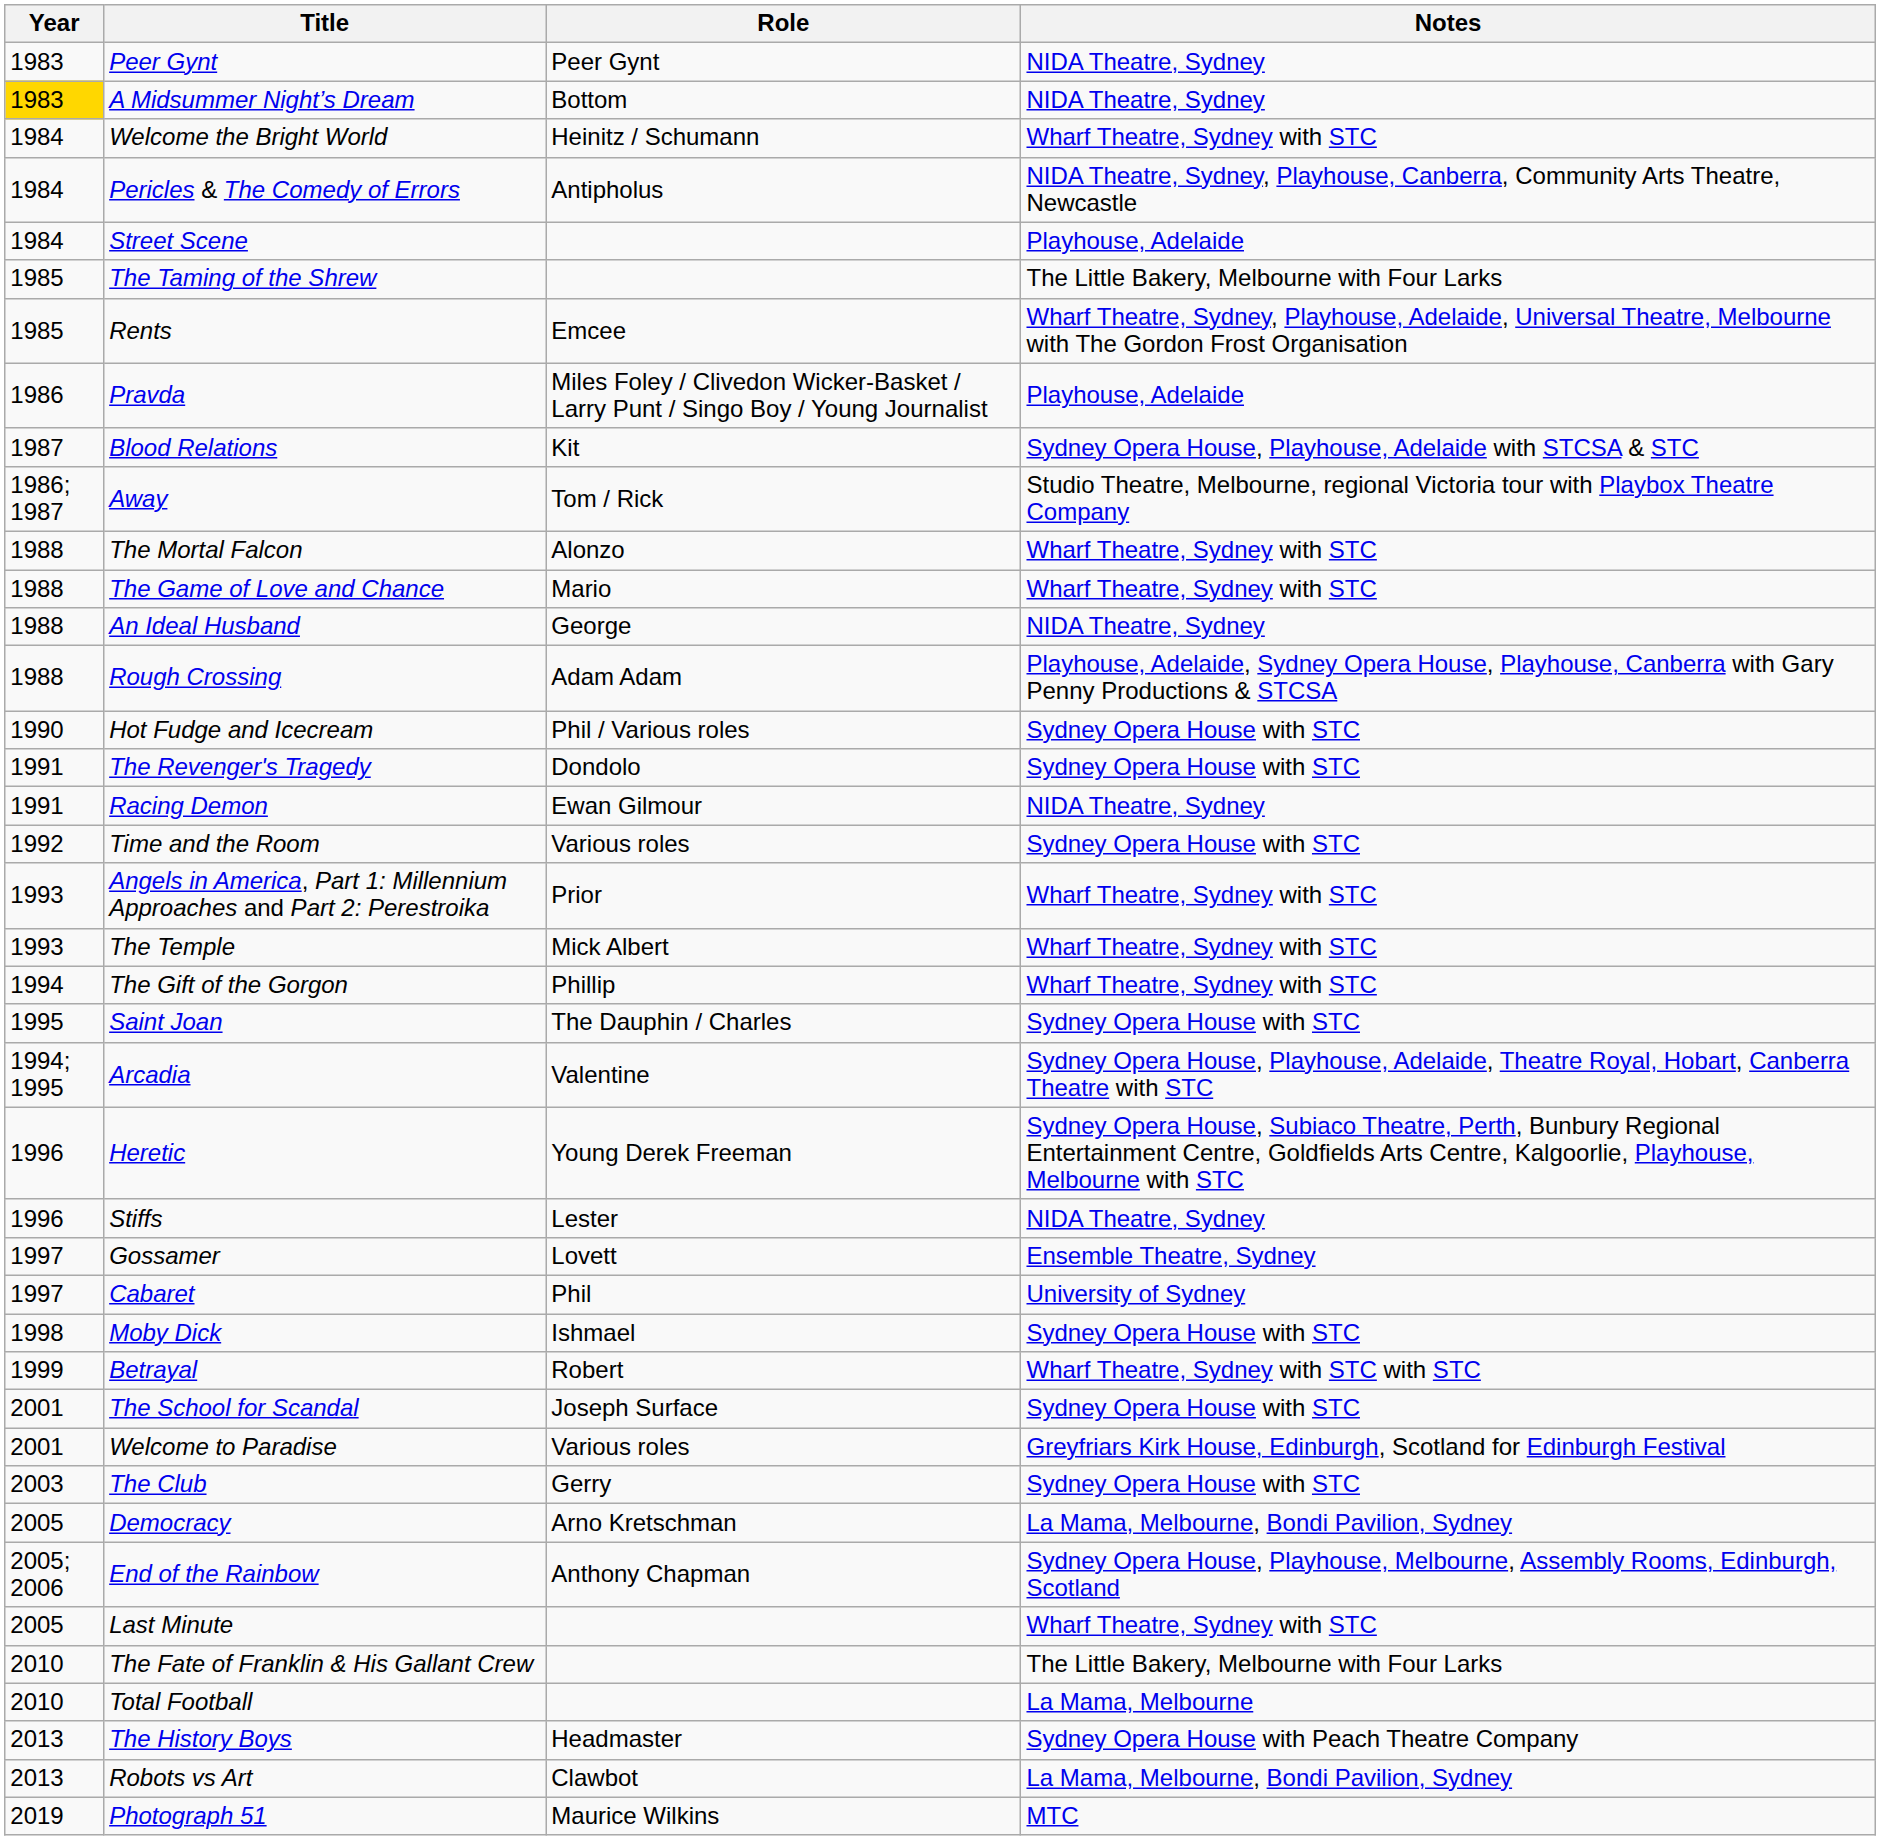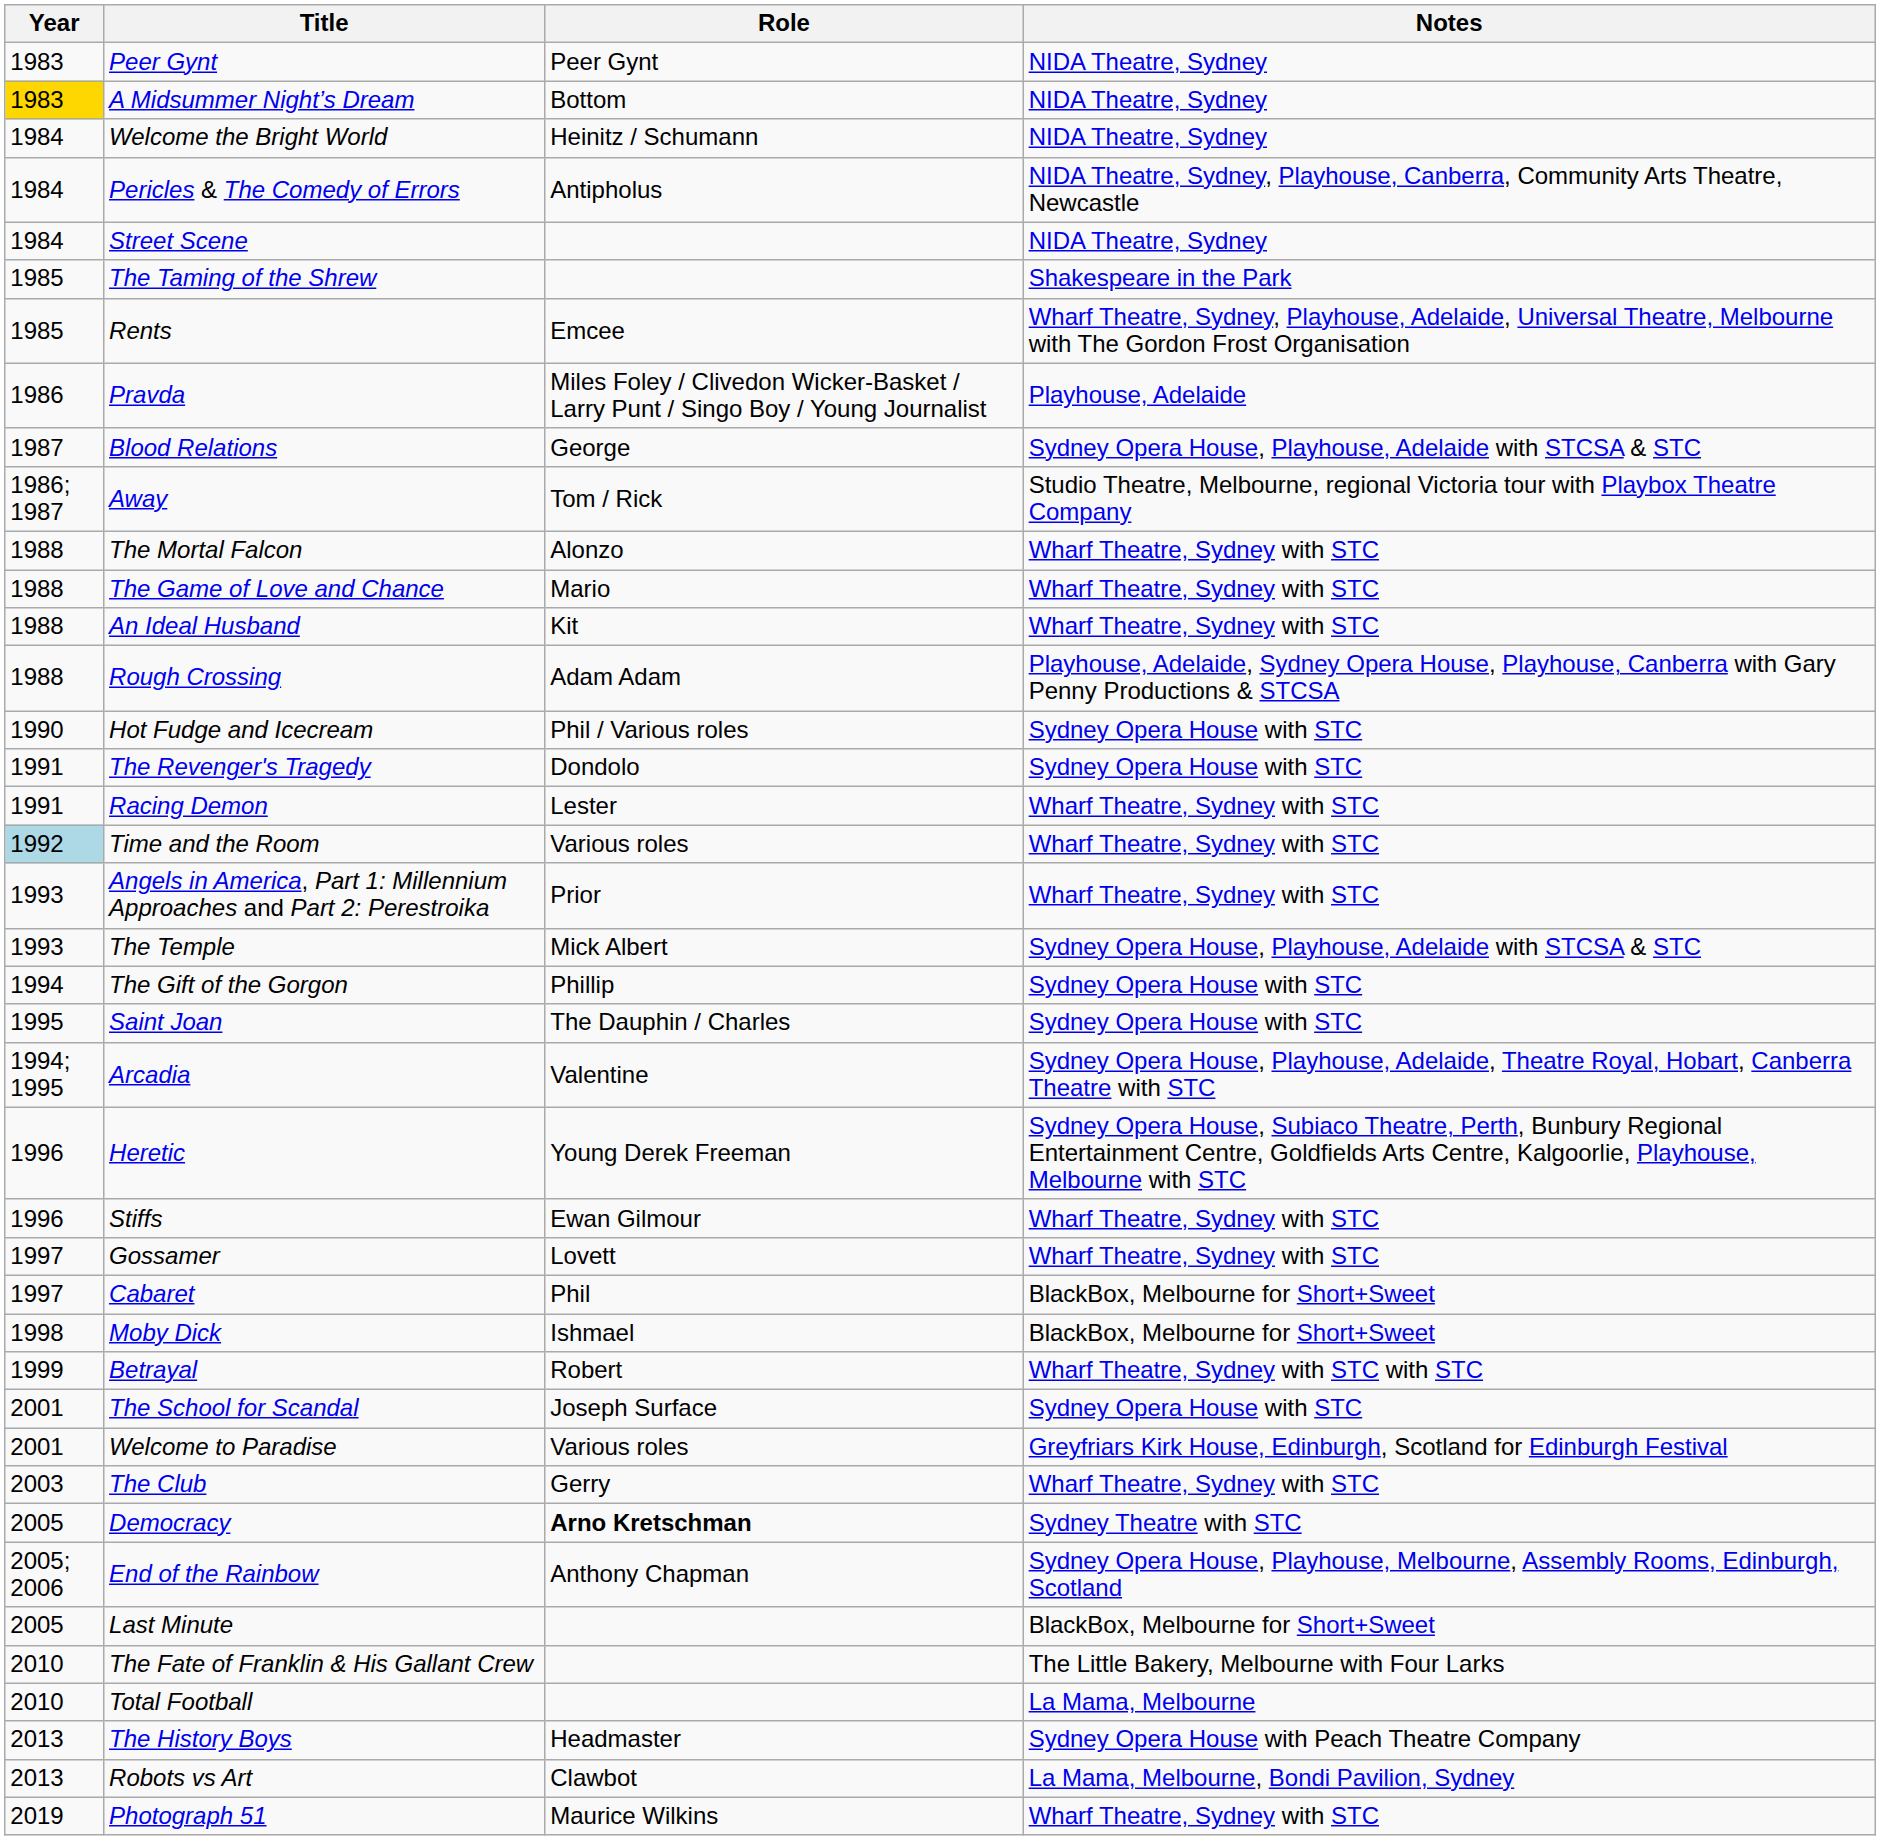Welcome the Bright World | Notes: Wharf Theatre, Sydney with STC -> NIDA Theatre, Sydney
Street Scene | Notes: Playhouse, Adelaide -> NIDA Theatre, Sydney
The Taming of the Shrew | Notes: The Little Bakery, Melbourne with Four Larks -> Shakespeare in the Park
Blood Relations | Role: Kit -> George
An Ideal Husband | Role: George -> Kit
An Ideal Husband | Notes: NIDA Theatre, Sydney -> Wharf Theatre, Sydney with STC
Racing Demon | Role: Ewan Gilmour -> Lester
Racing Demon | Notes: NIDA Theatre, Sydney -> Wharf Theatre, Sydney with STC
Time and the Room | Year: no background -> lightblue background
Time and the Room | Notes: Sydney Opera House with STC -> Wharf Theatre, Sydney with STC
The Temple | Notes: Wharf Theatre, Sydney with STC -> Sydney Opera House, Playhouse, Adelaide with STCSA & STC
The Gift of the Gorgon | Notes: Wharf Theatre, Sydney with STC -> Sydney Opera House with STC
Stiffs | Role: Lester -> Ewan Gilmour
Stiffs | Notes: NIDA Theatre, Sydney -> Wharf Theatre, Sydney with STC
Gossamer | Notes: Ensemble Theatre, Sydney -> Wharf Theatre, Sydney with STC
Cabaret | Notes: University of Sydney -> BlackBox, Melbourne for Short+Sweet
Moby Dick | Notes: Sydney Opera House with STC -> BlackBox, Melbourne for Short+Sweet
The Club | Notes: Sydney Opera House with STC -> Wharf Theatre, Sydney with STC
Democracy | Role: normal -> bold
Democracy | Notes: La Mama, Melbourne, Bondi Pavilion, Sydney -> Sydney Theatre with STC
Last Minute | Notes: Wharf Theatre, Sydney with STC -> BlackBox, Melbourne for Short+Sweet
Photograph 51 | Notes: MTC -> Wharf Theatre, Sydney with STC
